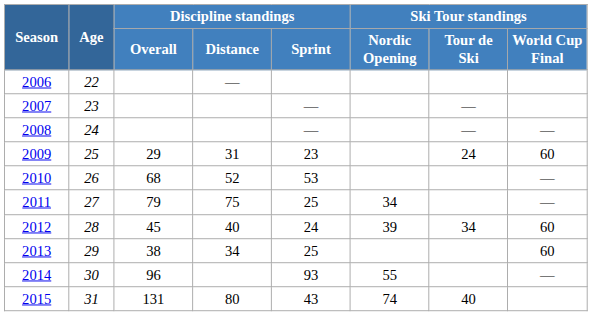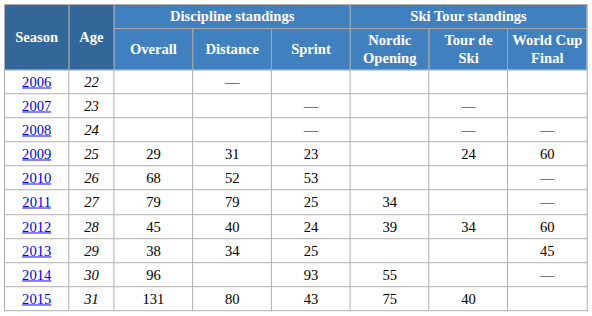2011 | Discipline standings / Distance: 75 -> 79
2013 | Ski Tour standings / World Cup Final: 60 -> 45
2015 | Ski Tour standings / Nordic Opening: 74 -> 75
